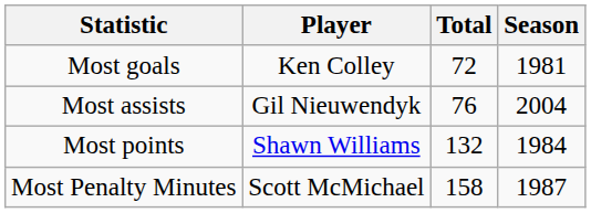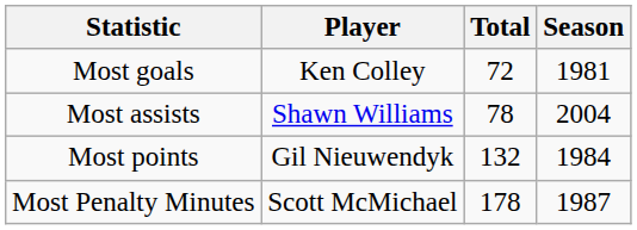Most assists | Player: Gil Nieuwendyk -> Shawn Williams
Most assists | Total: 76 -> 78
Most points | Player: Shawn Williams -> Gil Nieuwendyk
Most Penalty Minutes | Total: 158 -> 178
